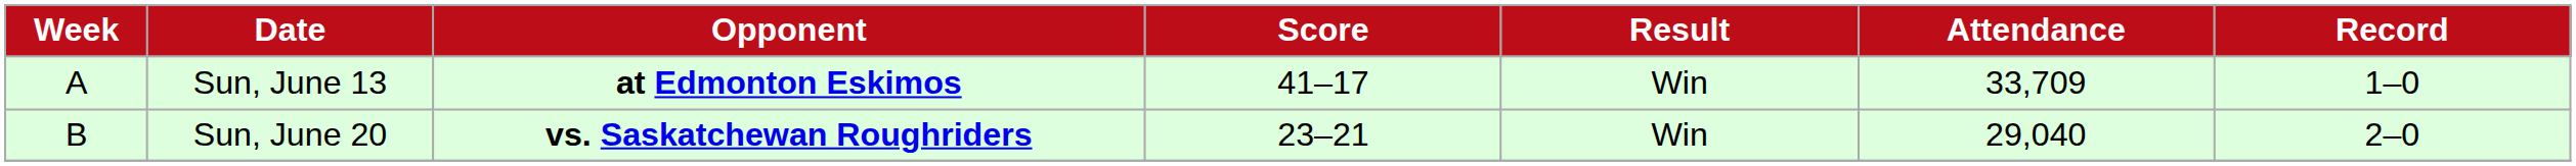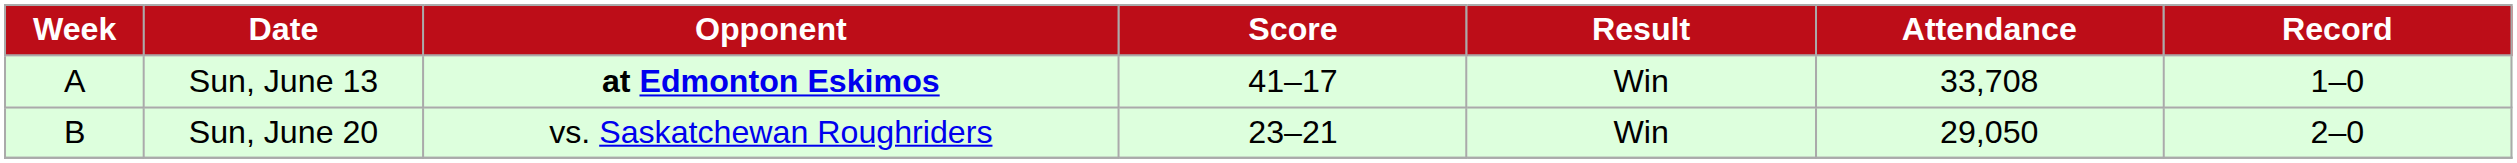Sun, June 13 | Attendance: 33,709 -> 33,708
Sun, June 20 | Opponent: bold -> normal
Sun, June 20 | Attendance: 29,040 -> 29,050
